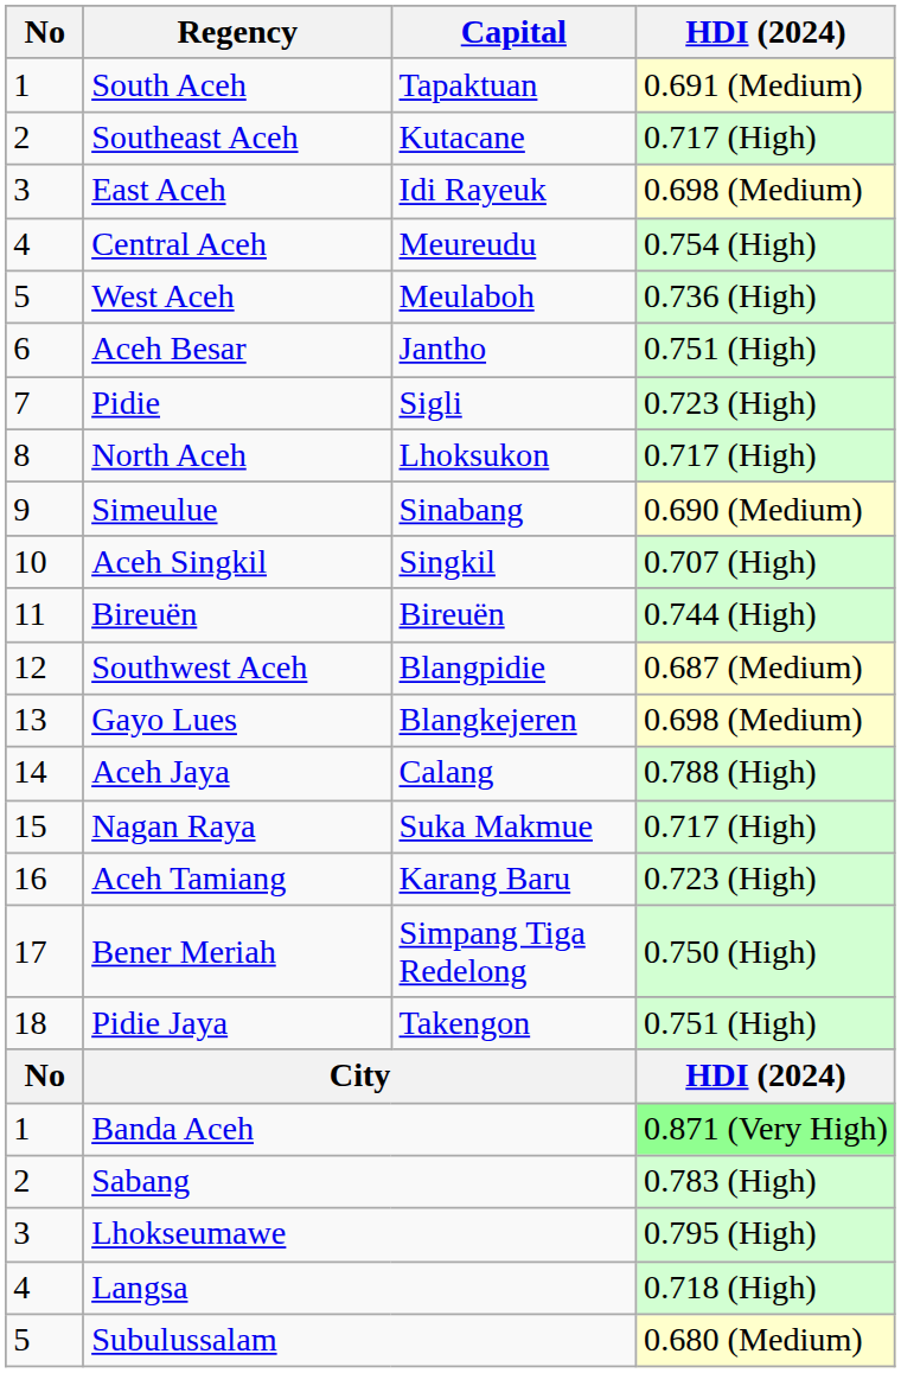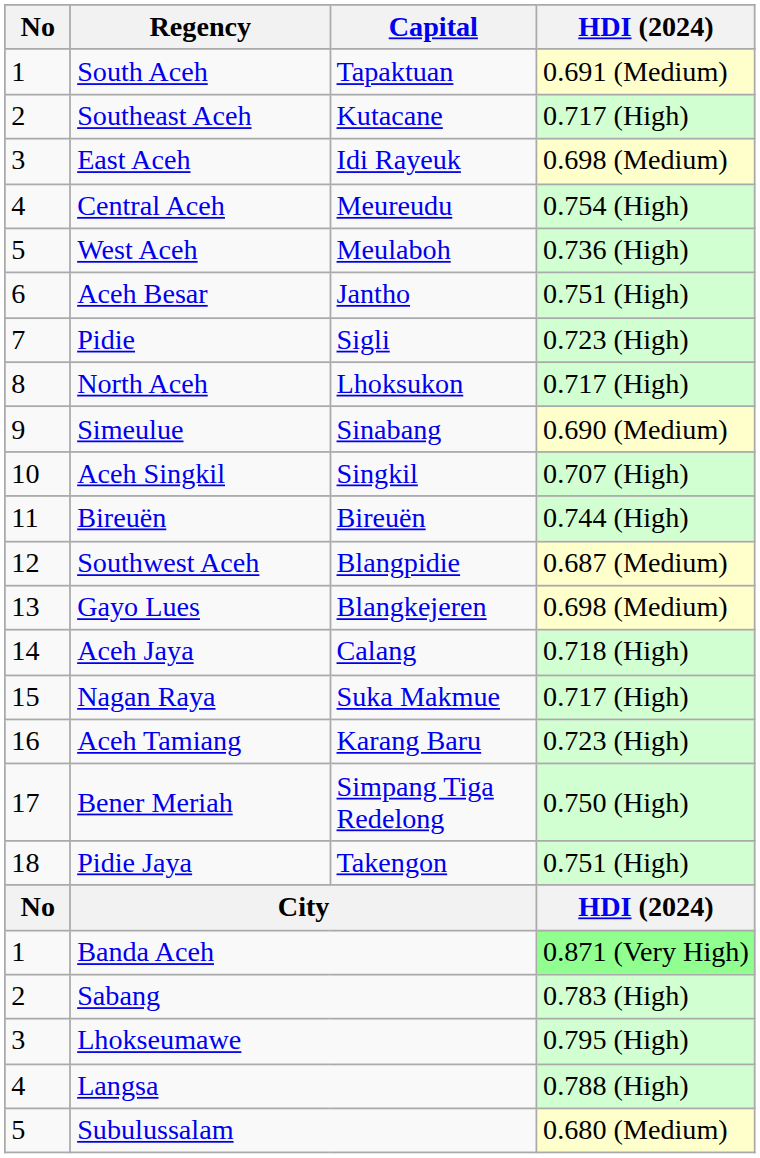Aceh Jaya | HDI (2024): 0.788 (High) -> 0.718 (High)
Langsa | HDI (2024): 0.718 (High) -> 0.788 (High)
